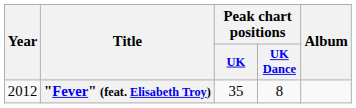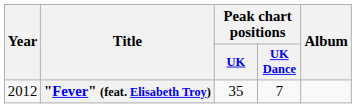"Fever" (feat. Elisabeth Troy) | Peak chart positions / UK Dance: 8 -> 7
